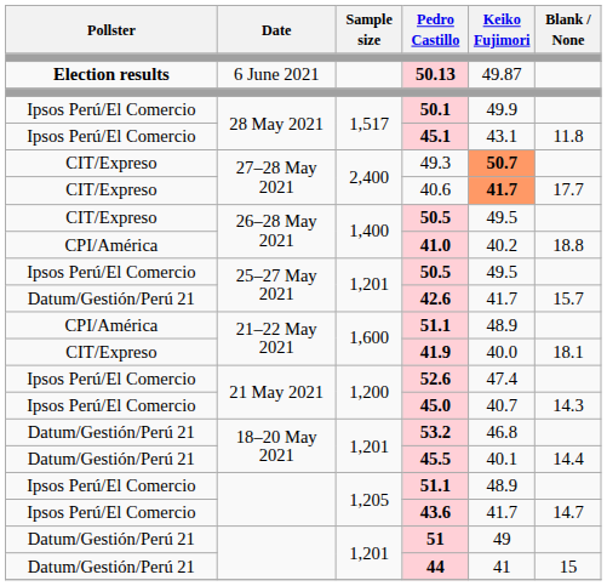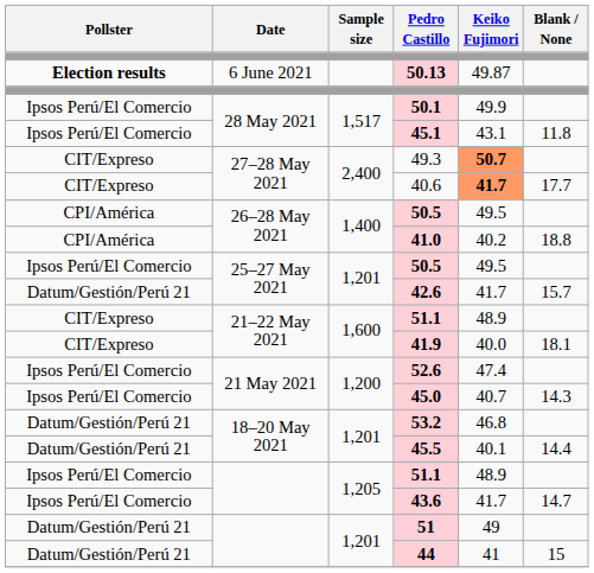26–28 May 2021 / 50.5 | Pollster: CIT/Expreso -> CPI/América
21–22 May 2021 / 51.1 | Pollster: CPI/América -> CIT/Expreso
